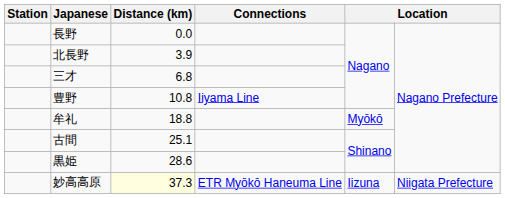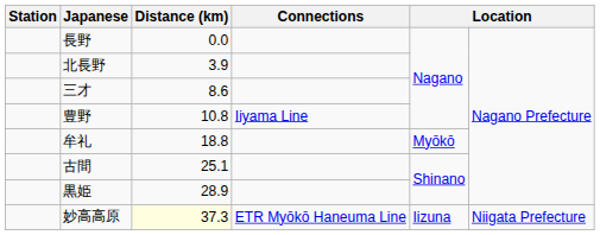三才 | Distance (km): 6.8 -> 8.6
黒姫 | Distance (km): 28.6 -> 28.9
